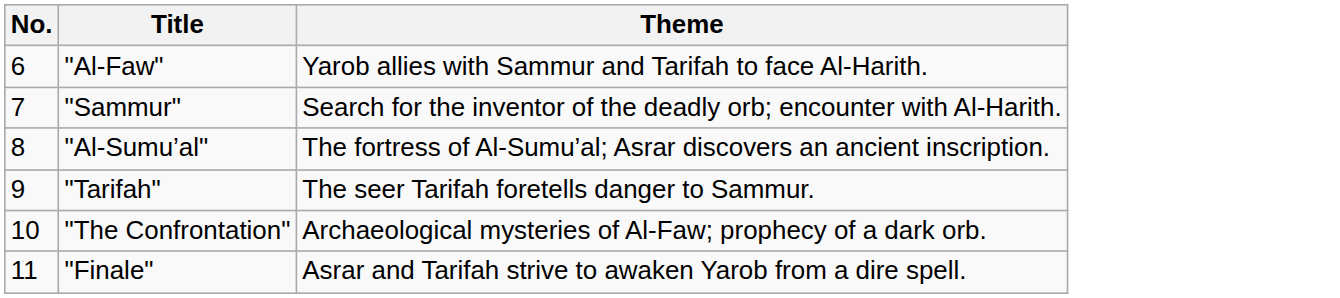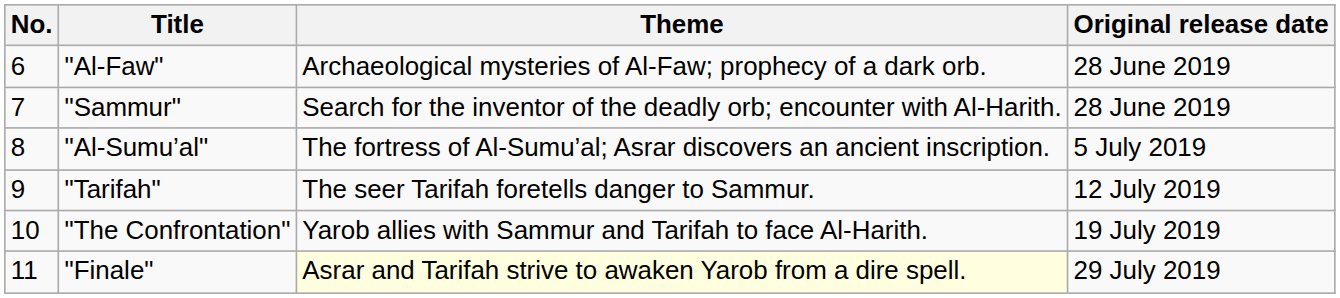+ column: Original release date | 28 June 2019 | 28 June 2019 | 5 July 2019 | 12 July 2019 | 19 July 2019 | 29 July 2019
"Al‑Faw" | Theme: Yarob allies with Sammur and Tarifah to face Al‑Harith. -> Archaeological mysteries of Al‑Faw; prophecy of a dark orb.
"The Confrontation" | Theme: Archaeological mysteries of Al‑Faw; prophecy of a dark orb. -> Yarob allies with Sammur and Tarifah to face Al‑Harith.
"Finale" | Theme: no background -> lightyellow background
